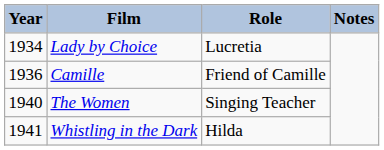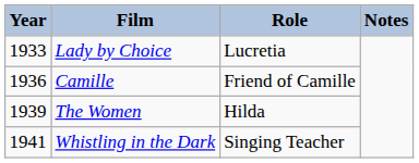Lady by Choice | Year: 1934 -> 1933
The Women | Year: 1940 -> 1939
The Women | Role: Singing Teacher -> Hilda
Whistling in the Dark | Role: Hilda -> Singing Teacher
